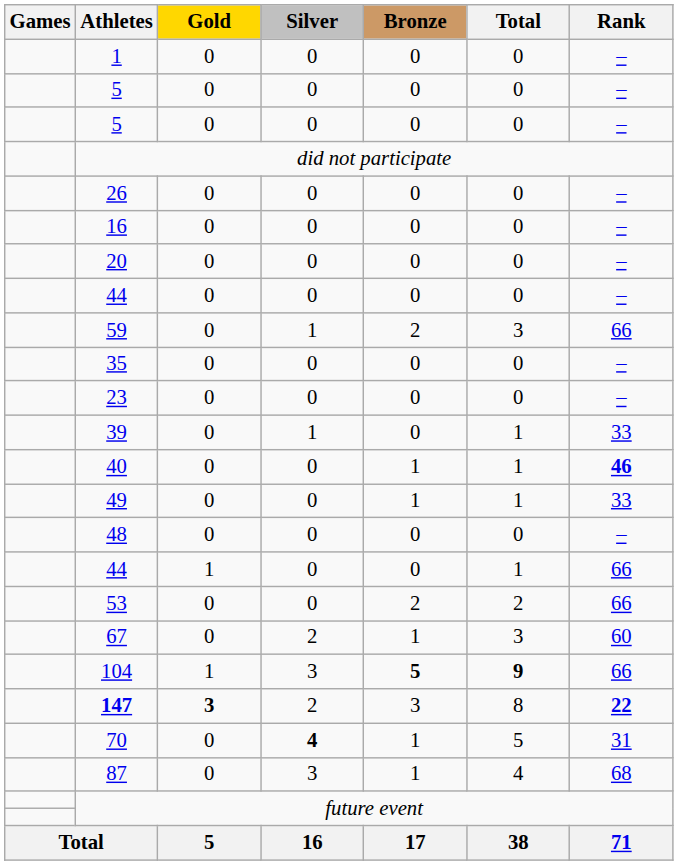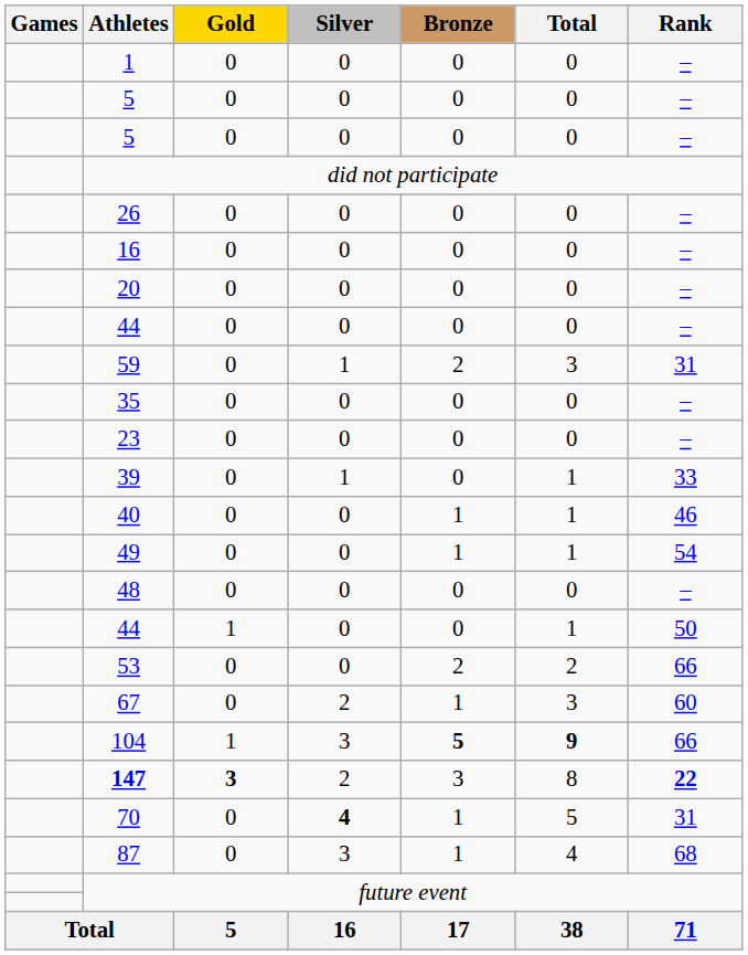59 | Rank: 66 -> 31
40 | Rank: bold -> normal
49 | Rank: 33 -> 54
44 / 1 | Rank: 66 -> 50
